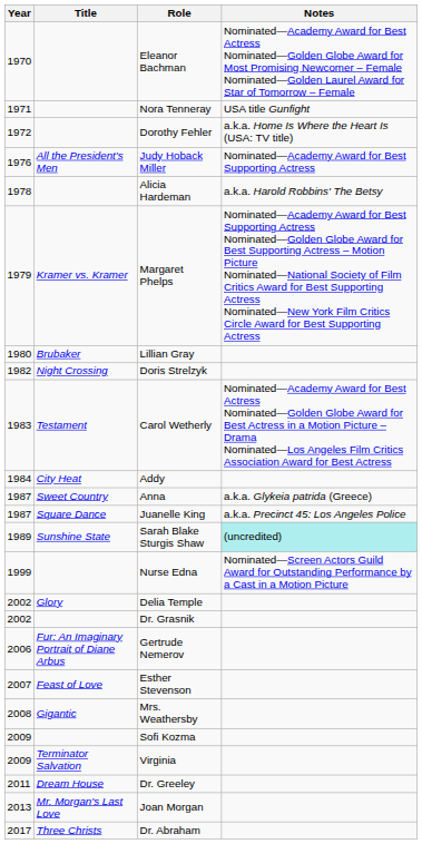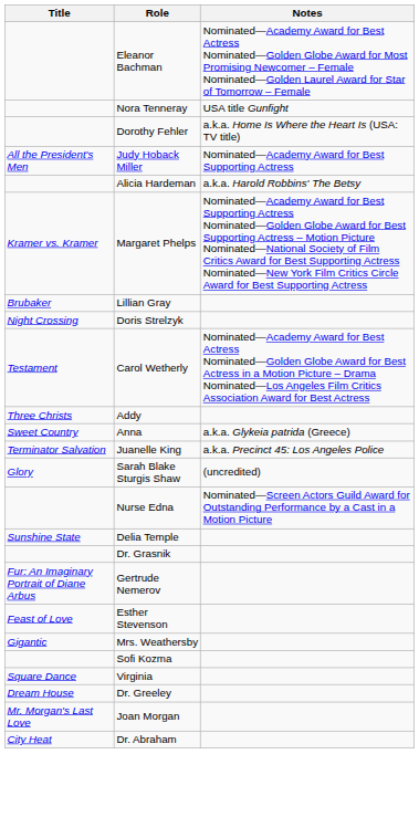- column: Year | 1970 | 1971 | 1972 | 1976 | 1978 | 1979 | 1980 | 1982 | 1983 | 1984 | 1987 | 1987 | 1989 | 1999 | 2002 | 2002 | 2006 | 2007 | 2008 | 2009 | 2009 | 2011 | 2013 | 2017
Addy | Title: City Heat -> Three Christs
Juanelle King | Title: Square Dance -> Terminator Salvation
Sarah Blake Sturgis Shaw | Title: Sunshine State -> Glory
Sarah Blake Sturgis Shaw | Notes: paleturquoise background -> no background
Delia Temple | Title: Glory -> Sunshine State
Virginia | Title: Terminator Salvation -> Square Dance
Dr. Abraham | Title: Three Christs -> City Heat
